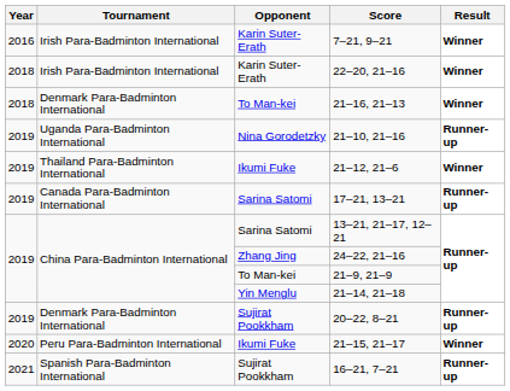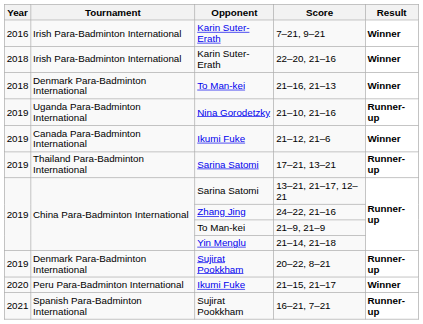21–12, 21–6 | Tournament: Thailand Para-Badminton International -> Canada Para-Badminton International
17–21, 13–21 | Tournament: Canada Para-Badminton International -> Thailand Para-Badminton International
